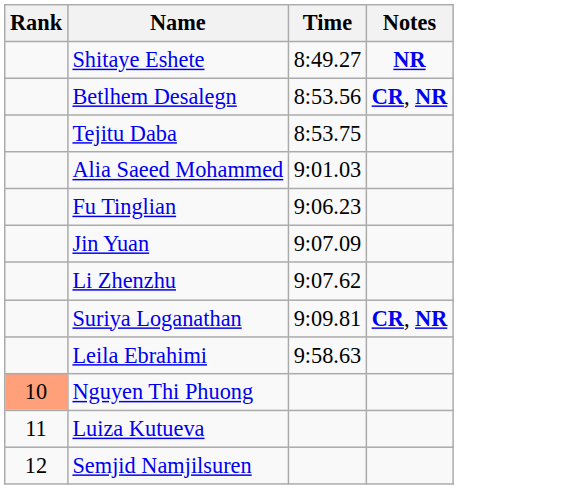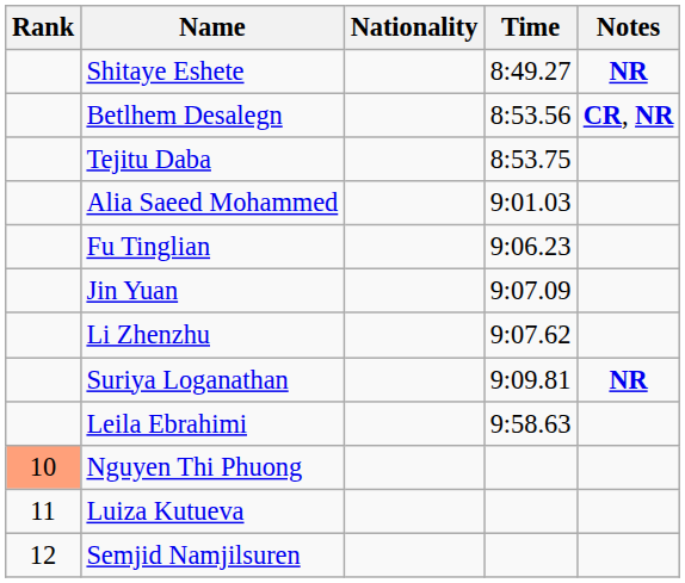+ column: Nationality
Suriya Loganathan | Notes: CR, NR -> NR
